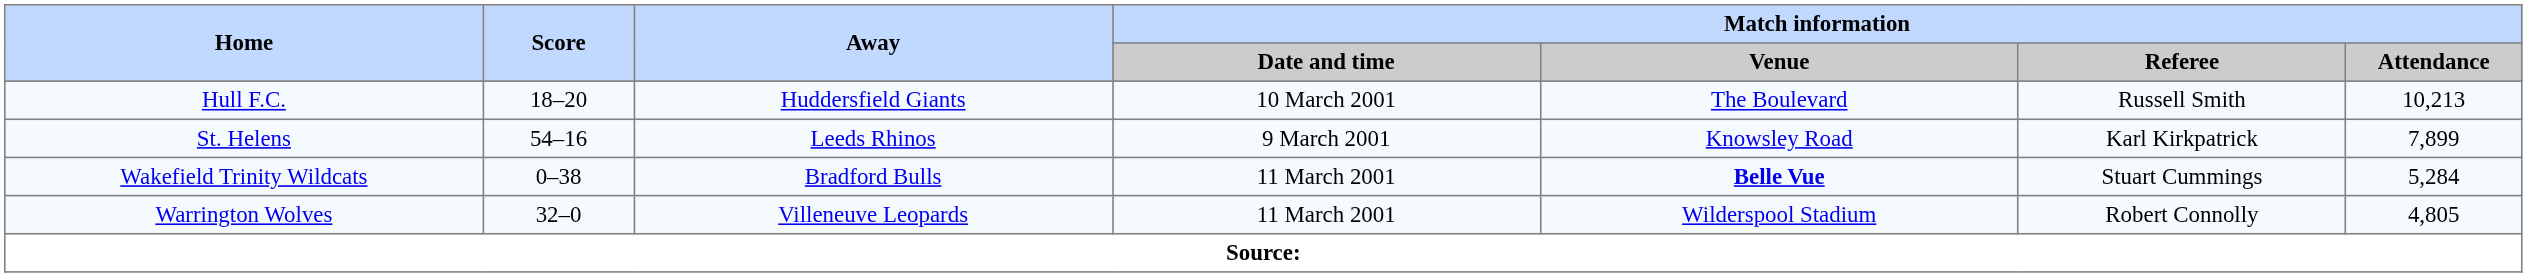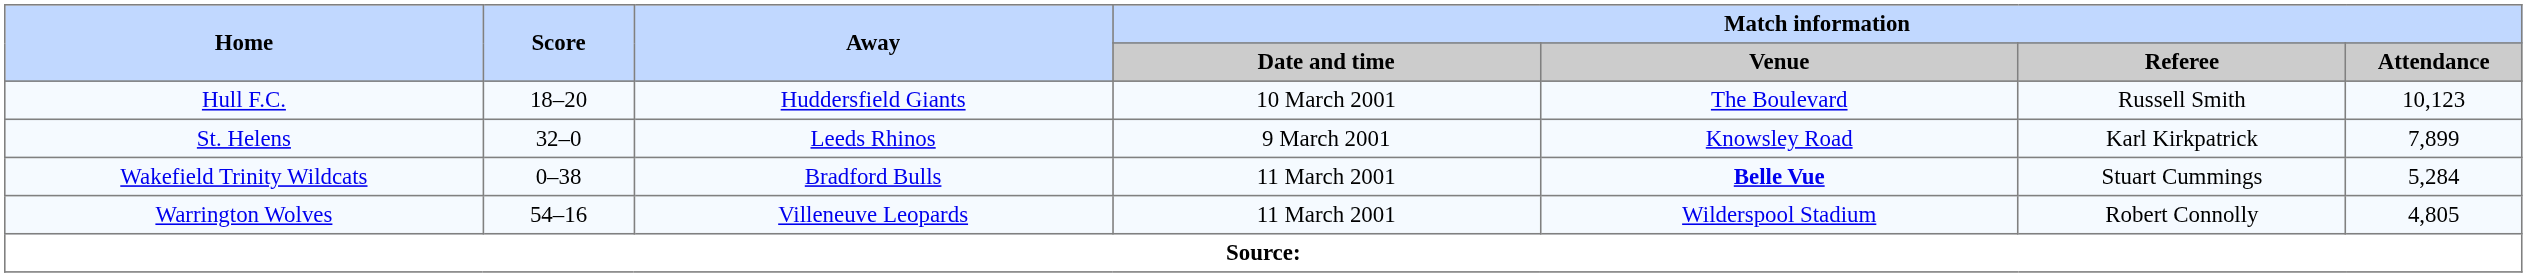Hull F.C. | Match information / Attendance: 10,213 -> 10,123
St. Helens | Score: 54–16 -> 32–0
Warrington Wolves | Score: 32–0 -> 54–16
